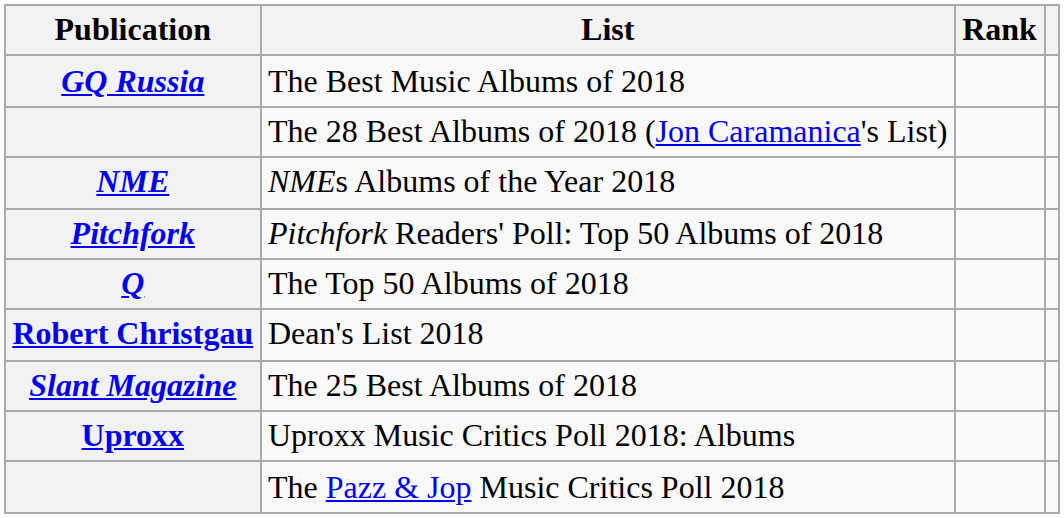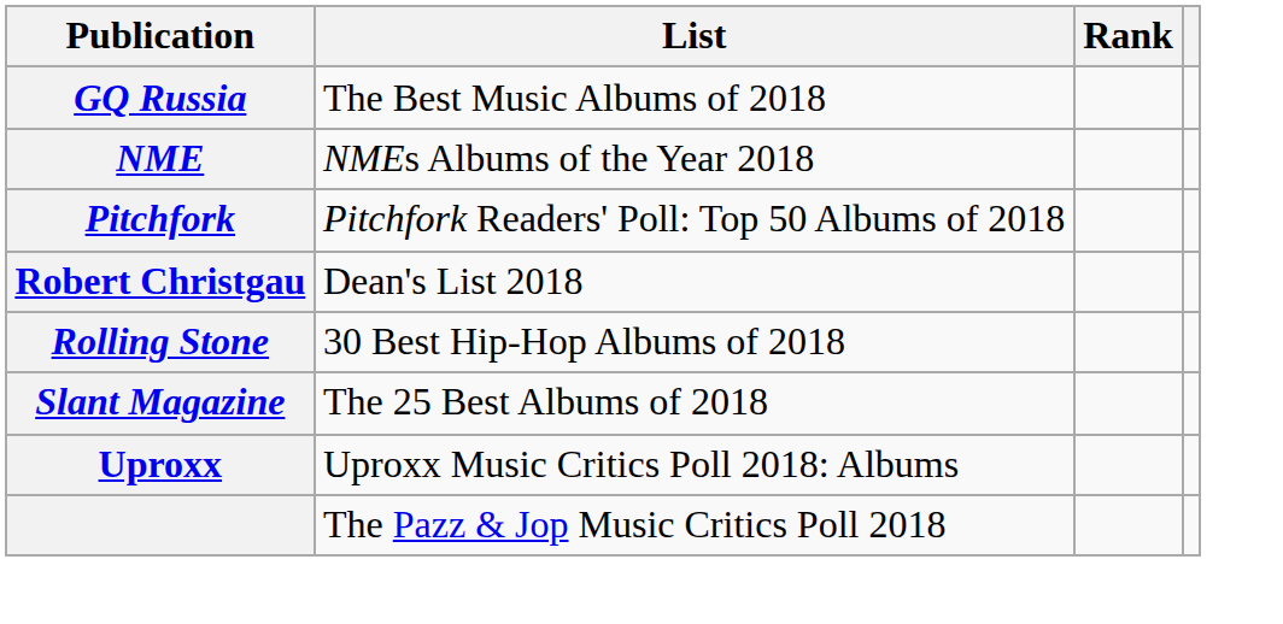- row: The 28 Best Albums of 2018 (Jon Caramanica's List)
- row: Q | The Top 50 Albums of 2018
+ row: Rolling Stone | 30 Best Hip-Hop Albums of 2018
